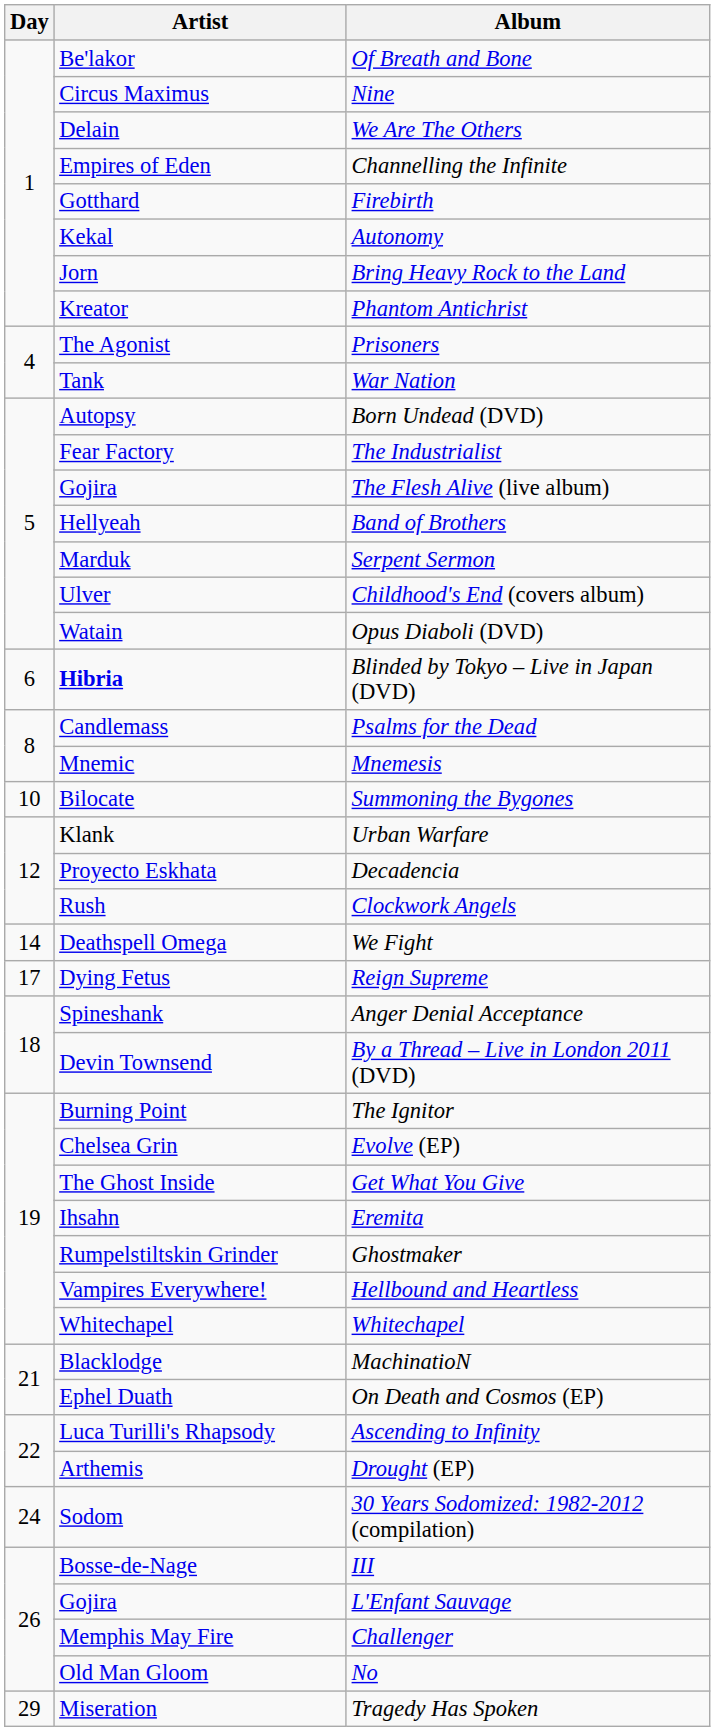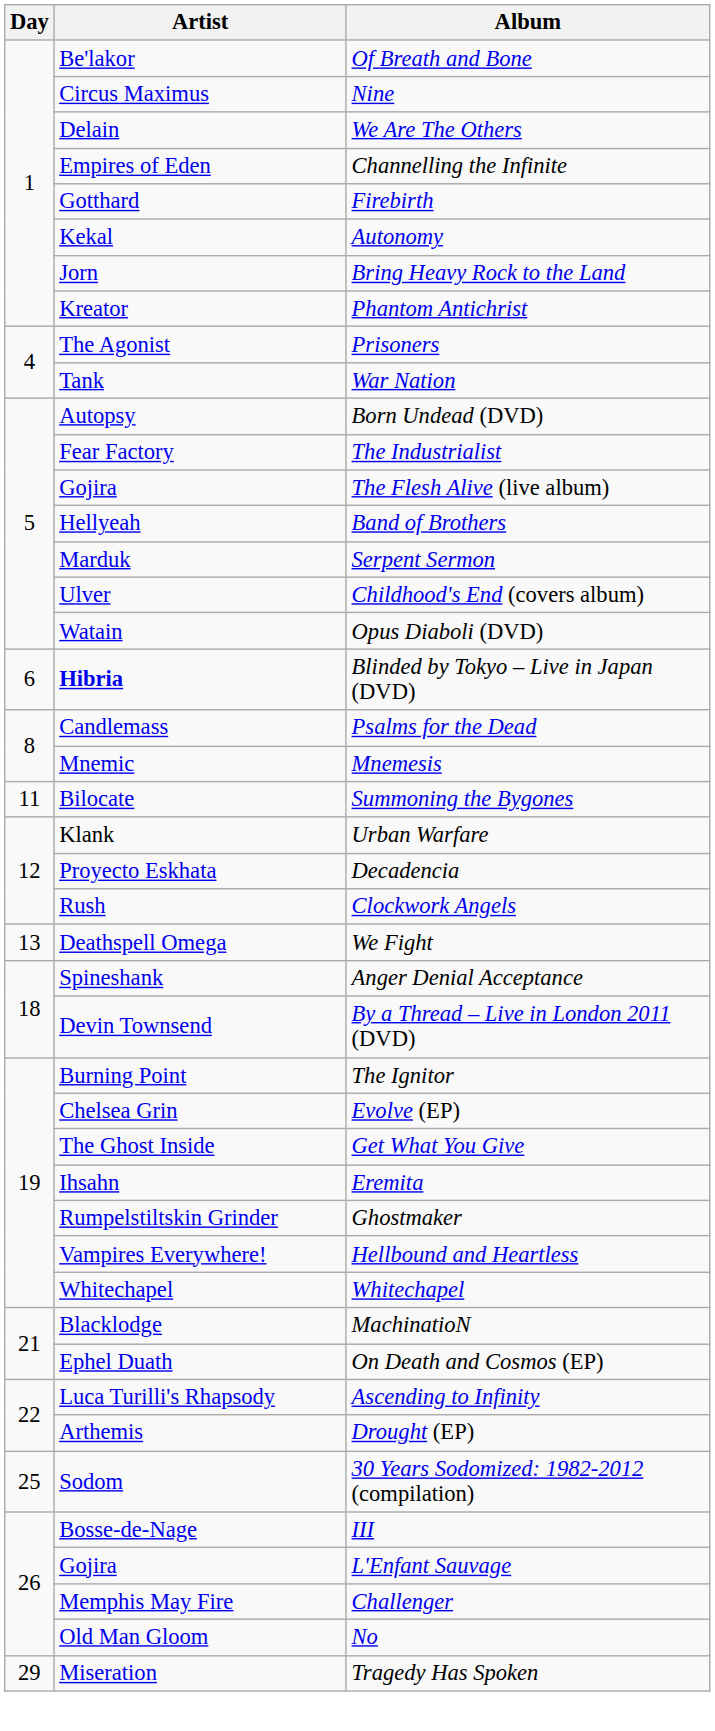Summoning the Bygones | Day: 10 -> 11
We Fight | Day: 14 -> 13
- row: 17 | Dying Fetus | Reign Supreme
30 Years Sodomized: 1982-2012 (compilation) | Day: 24 -> 25
